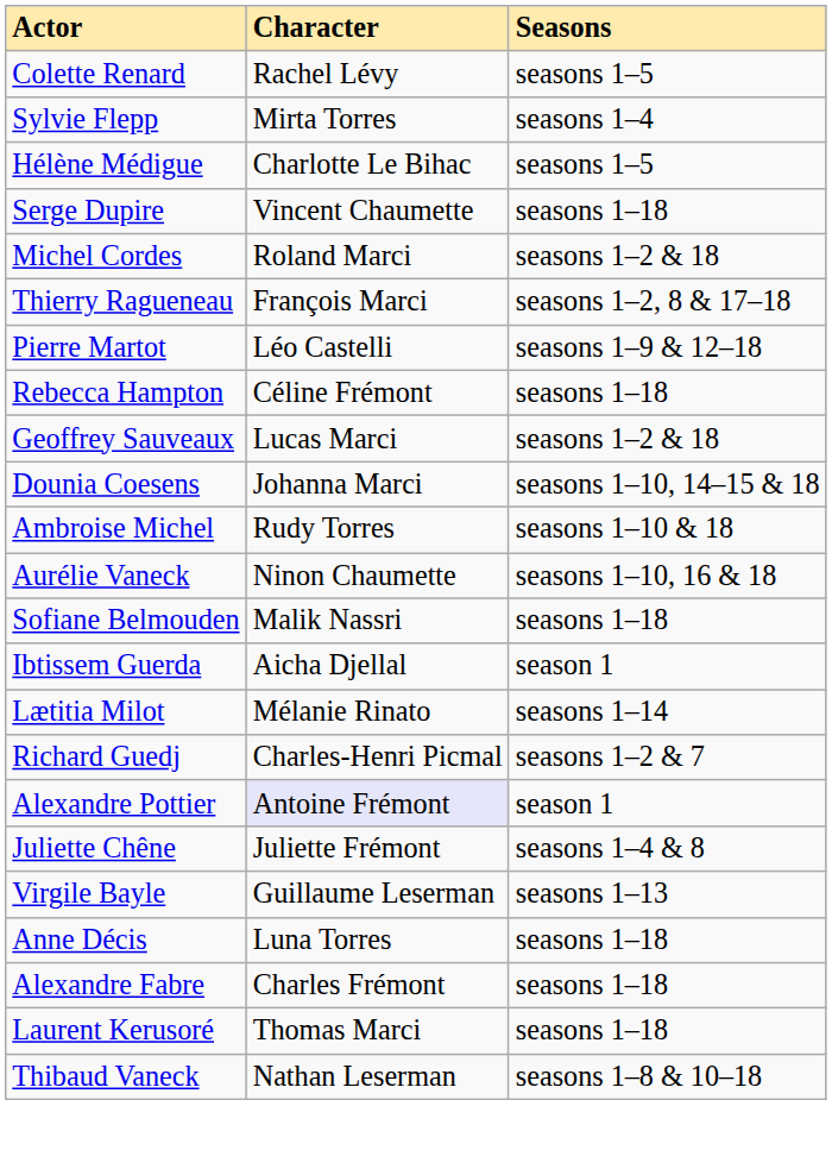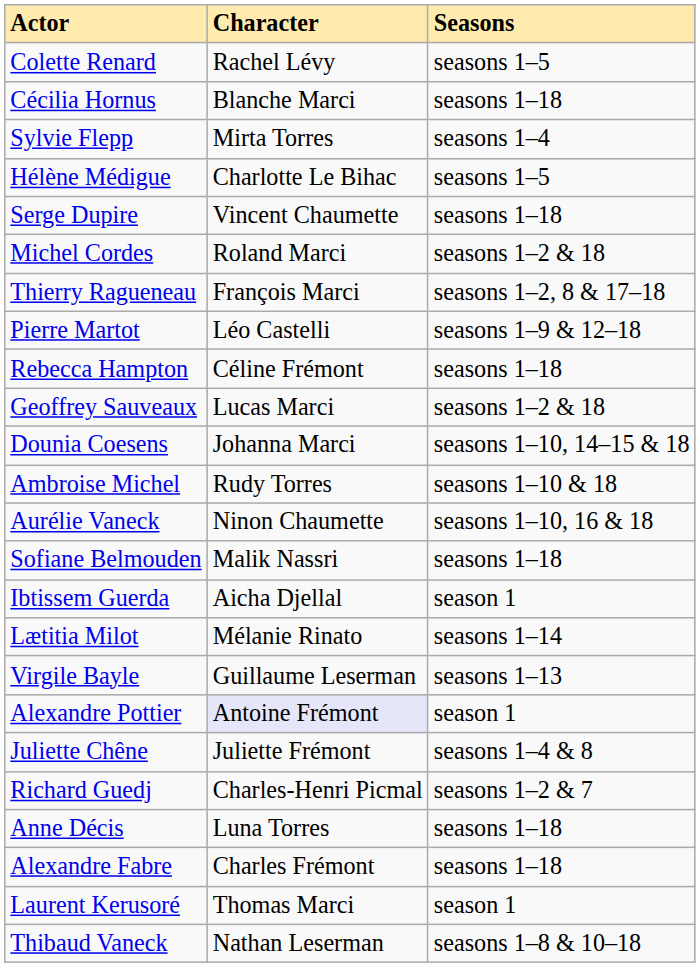+ row: Cécilia Hornus | Blanche Marci | seasons 1–18
rows swapped: Richard Guedj <-> Virgile Bayle
Laurent Kerusoré | Seasons: seasons 1–18 -> season 1
